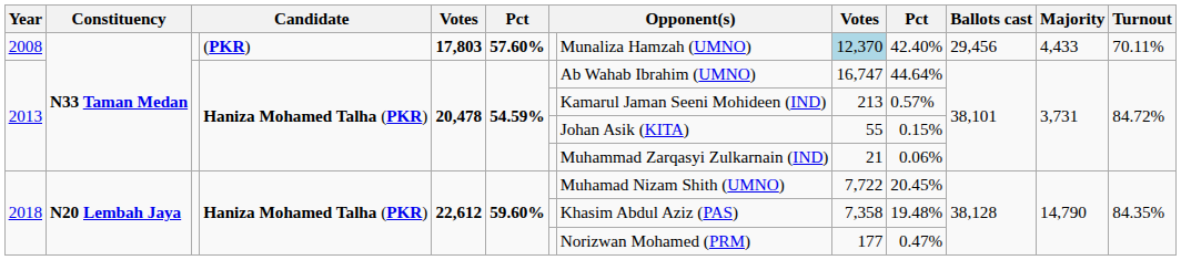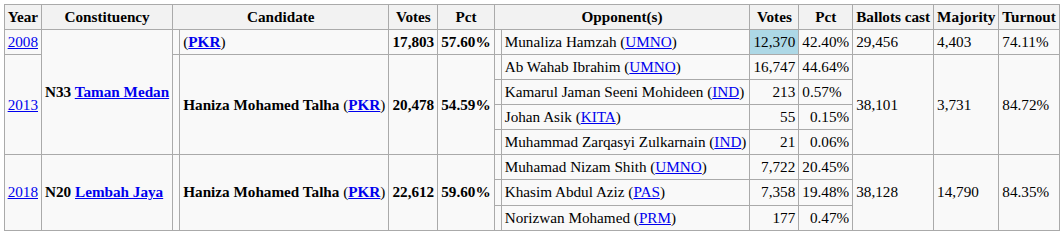2008 | Majority: 4,433 -> 4,403
2008 | Turnout: 70.11% -> 74.11%
